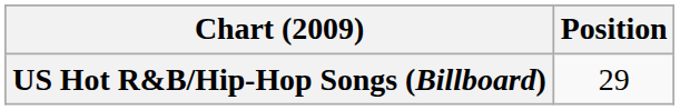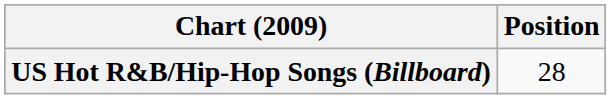US Hot R&B/Hip-Hop Songs (Billboard) | Position: 29 -> 28
